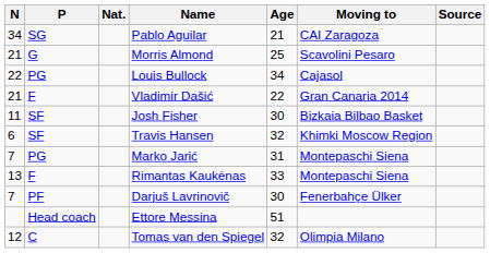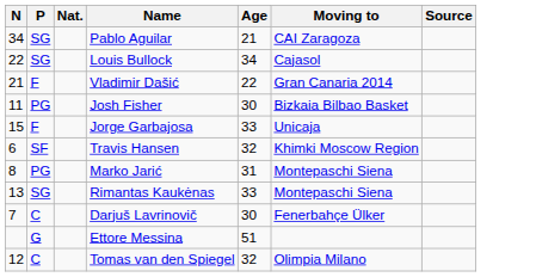- row: 21 | G | Morris Almond | 25 | Scavolini Pesaro
Louis Bullock | P: PG -> SG
Josh Fisher | P: SF -> PG
+ row: 15 | F | Jorge Garbajosa | 33 | Unicaja
Marko Jarić | N: 7 -> 8
Rimantas Kaukėnas | P: F -> SG
Darjuš Lavrinovič | P: PF -> C
Ettore Messina | P: Head coach -> G
